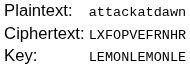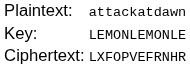rows swapped: Key: <-> Ciphertext:
